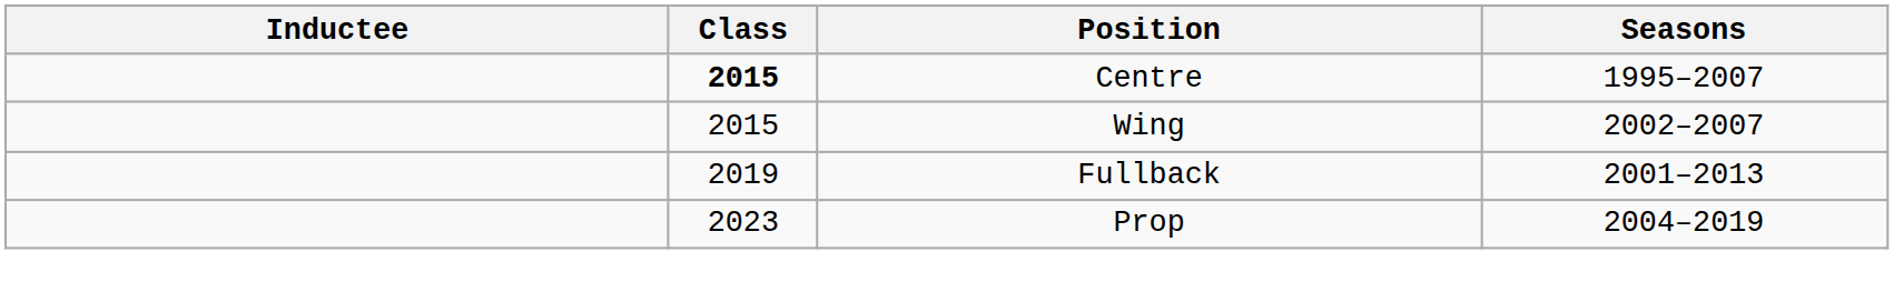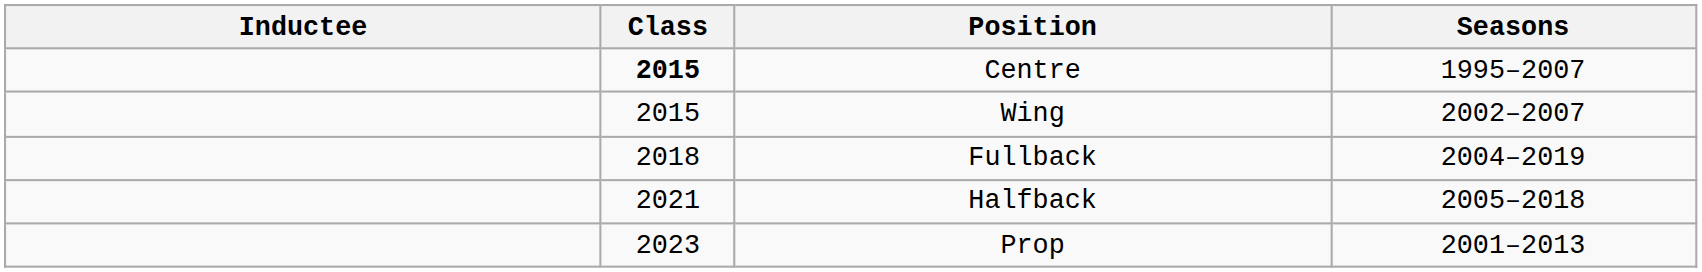Fullback | Class: 2019 -> 2018
Fullback | Seasons: 2001–2013 -> 2004–2019
+ row: 2021 | Halfback | 2005–2018
Prop | Seasons: 2004–2019 -> 2001–2013
